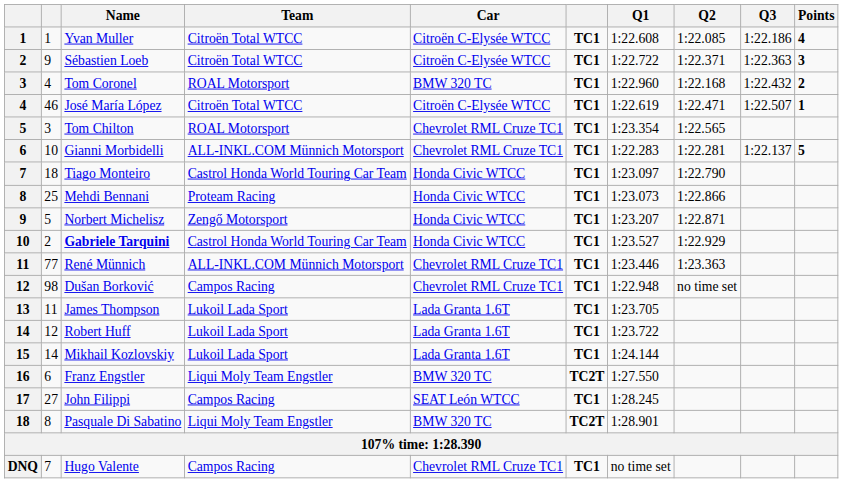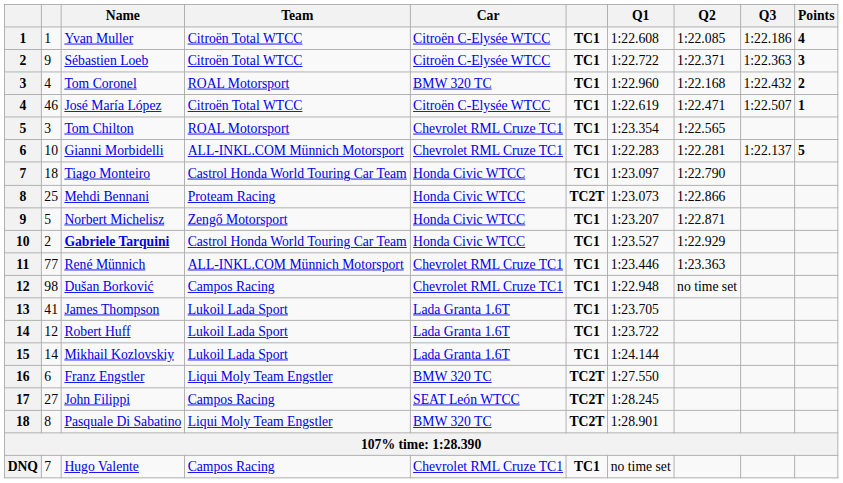Mehdi Bennani | column 6: TC1 -> TC2T
James Thompson | column 2: 11 -> 41
John Filippi | column 6: TC1 -> TC2T
